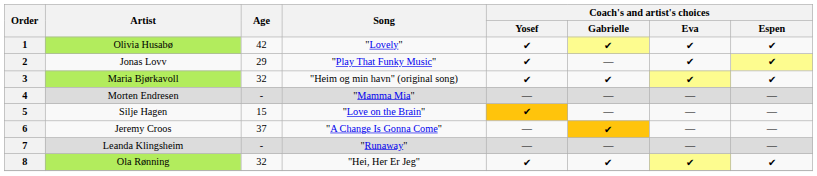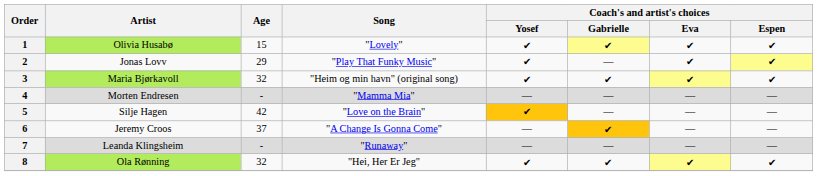1 | Age: 42 -> 15
5 | Age: 15 -> 42
